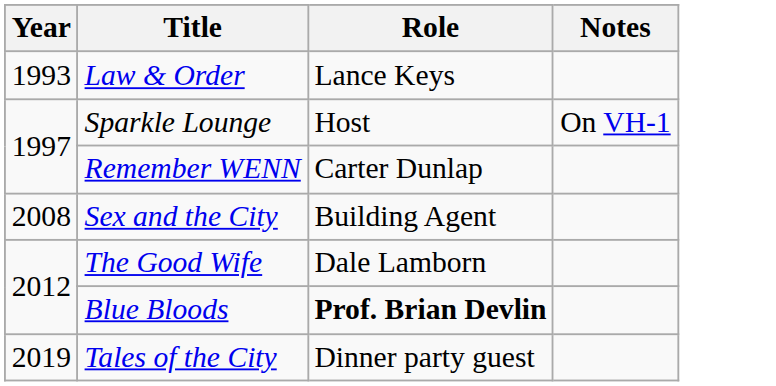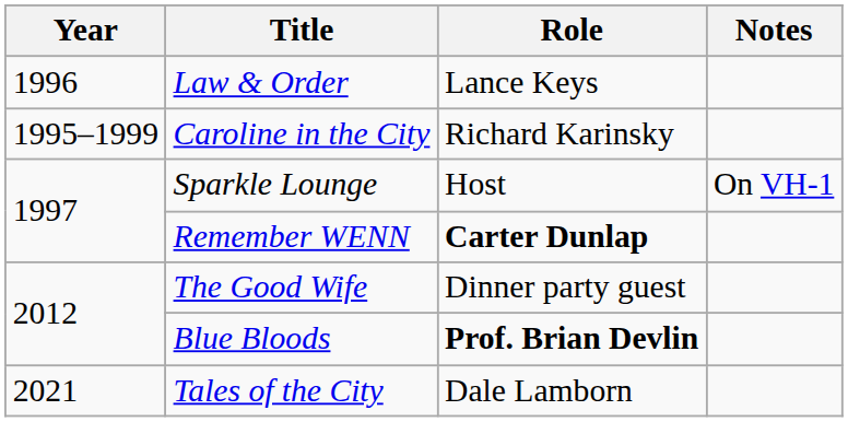Law & Order | Year: 1993 -> 1996
+ row: 1995–1999 | Caroline in the City | Richard Karinsky
Remember WENN | Role: normal -> bold
- row: 2008 | Sex and the City | Building Agent
The Good Wife | Role: Dale Lamborn -> Dinner party guest
Tales of the City | Year: 2019 -> 2021
Tales of the City | Role: Dinner party guest -> Dale Lamborn
